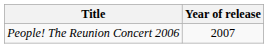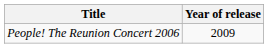People! The Reunion Concert 2006 | Year of release: 2007 -> 2009
